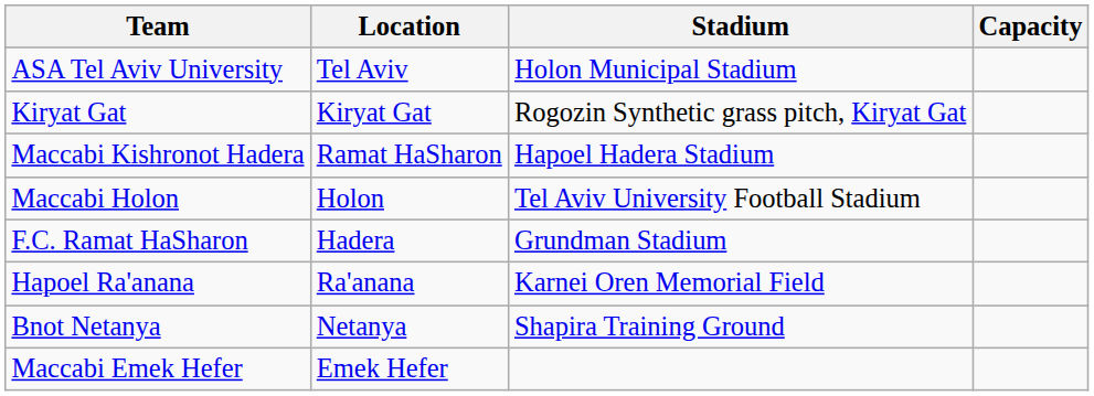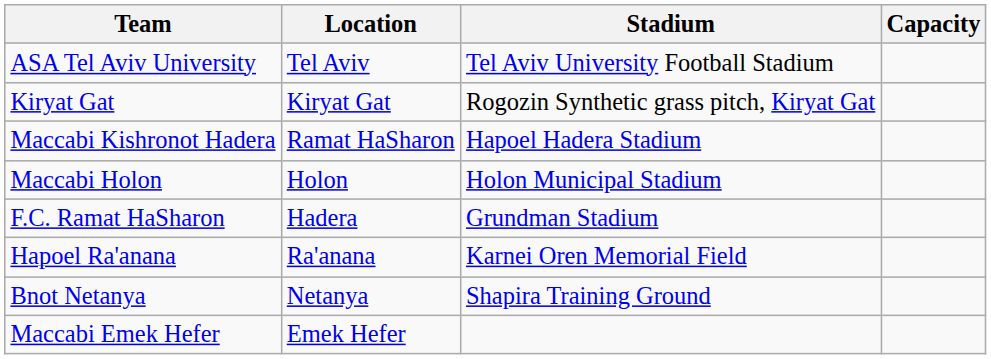ASA Tel Aviv University | Stadium: Holon Municipal Stadium -> Tel Aviv University Football Stadium
Maccabi Holon | Stadium: Tel Aviv University Football Stadium -> Holon Municipal Stadium
